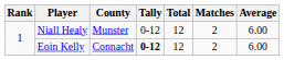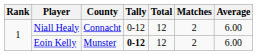Niall Healy | County: Munster -> Connacht
Eoin Kelly | County: Connacht -> Munster
